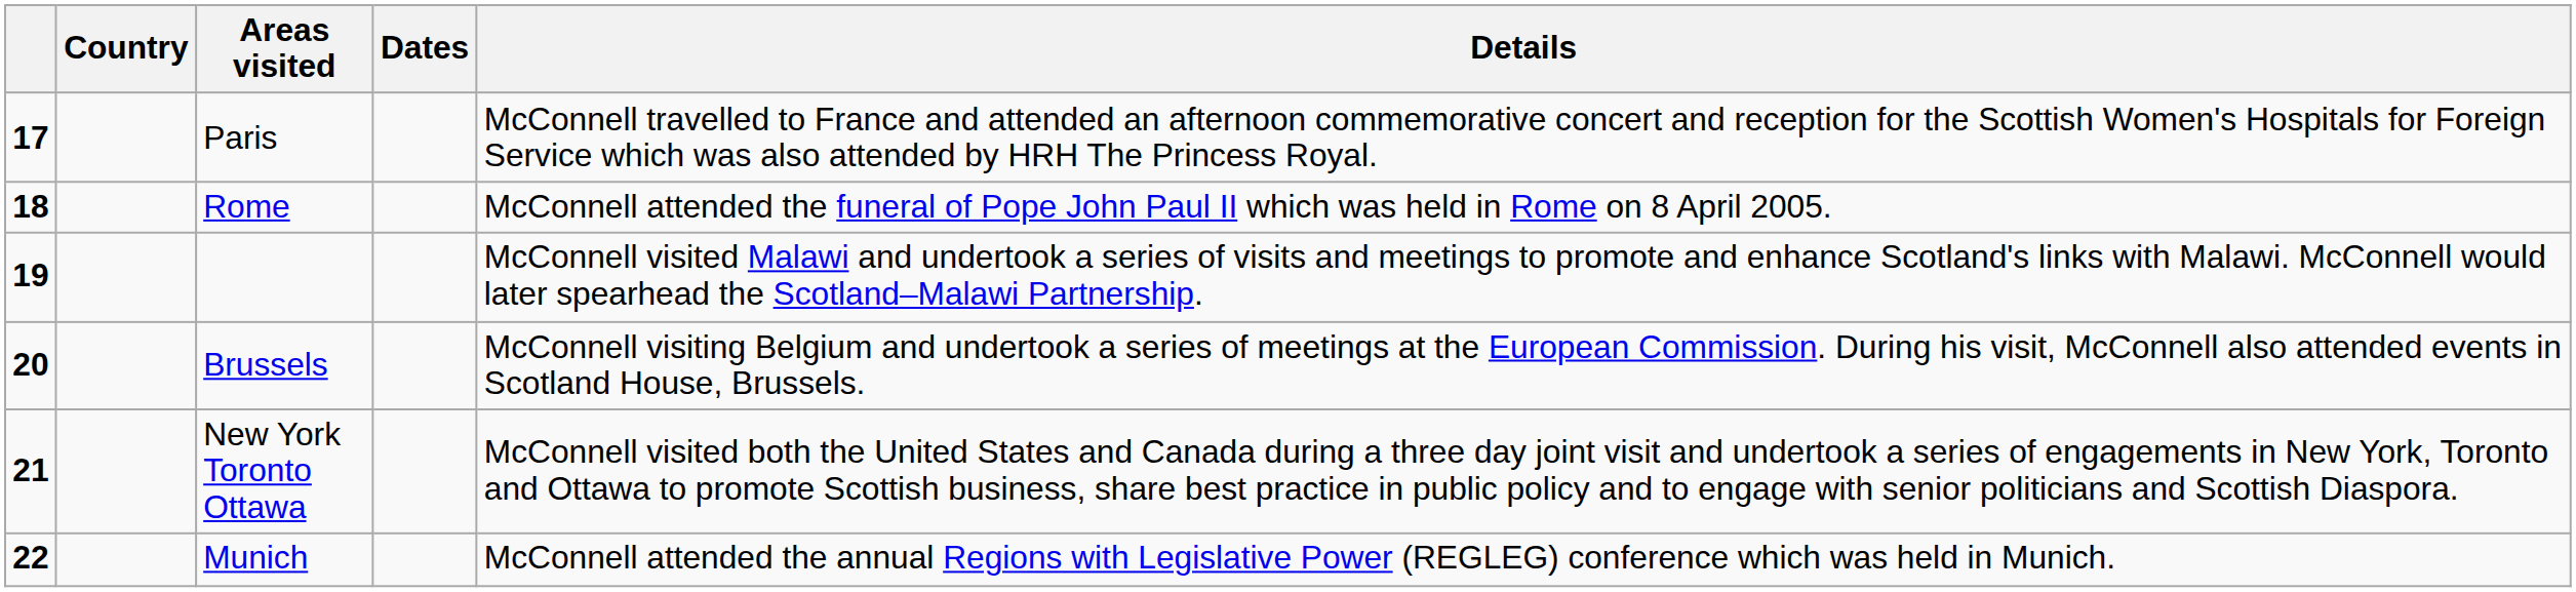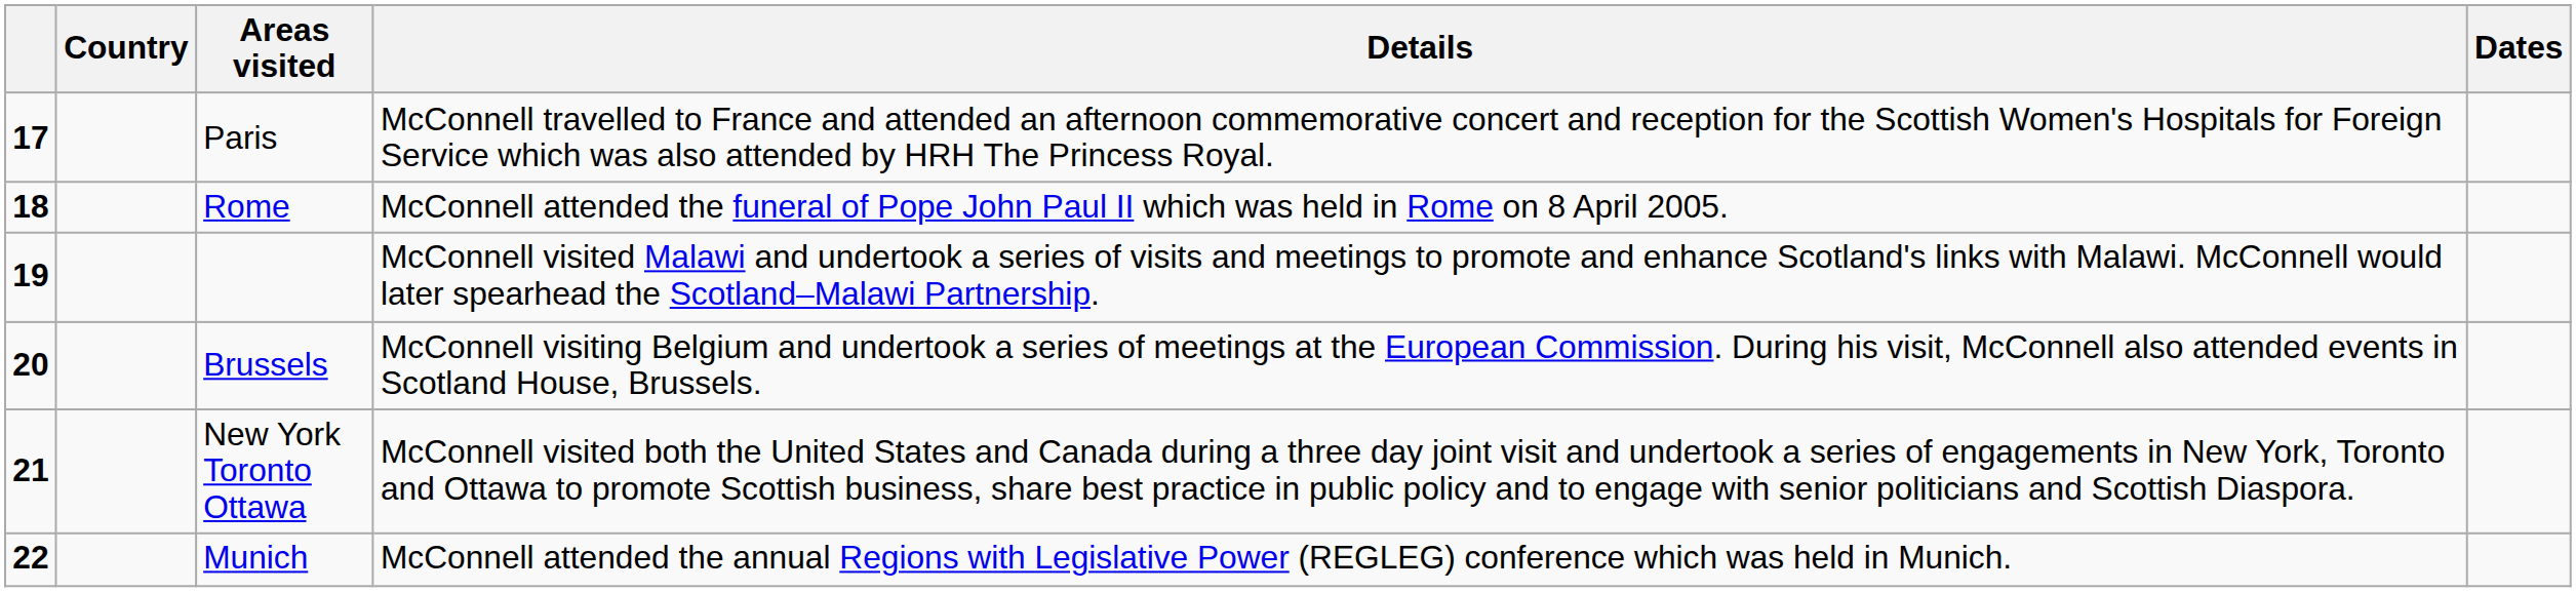columns swapped: Dates <-> Details
